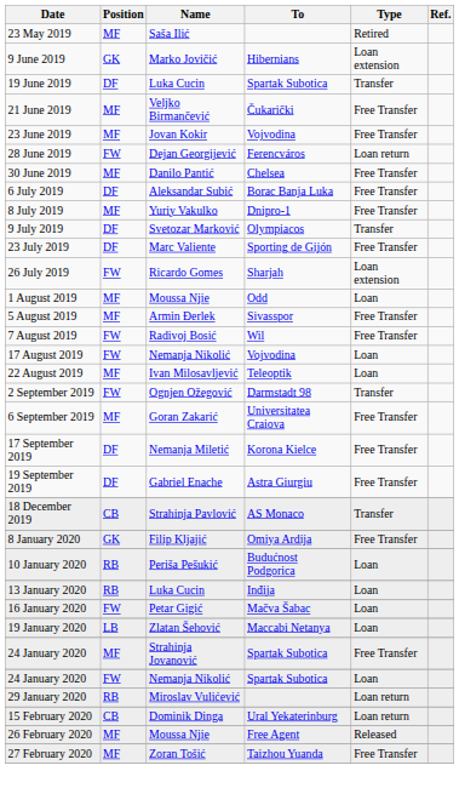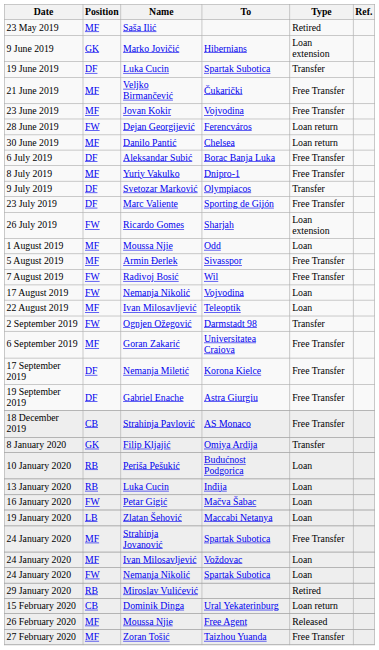30 June 2019 | Type: Free Transfer -> Loan return
18 December 2019 | Type: Transfer -> Free Transfer
8 January 2020 | Type: Free Transfer -> Transfer
+ row: 24 January 2020 | MF | Ivan Milosavljević | Voždovac | Loan
29 January 2020 | Type: Loan return -> Retired
